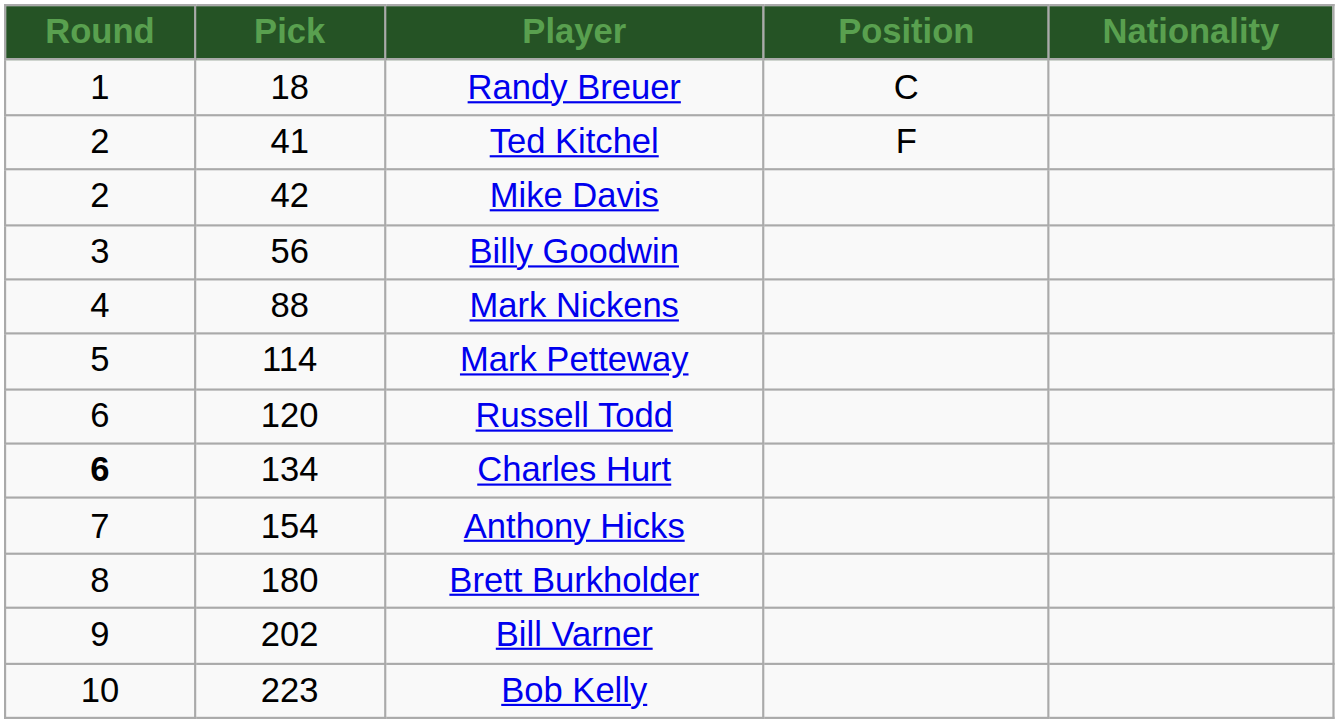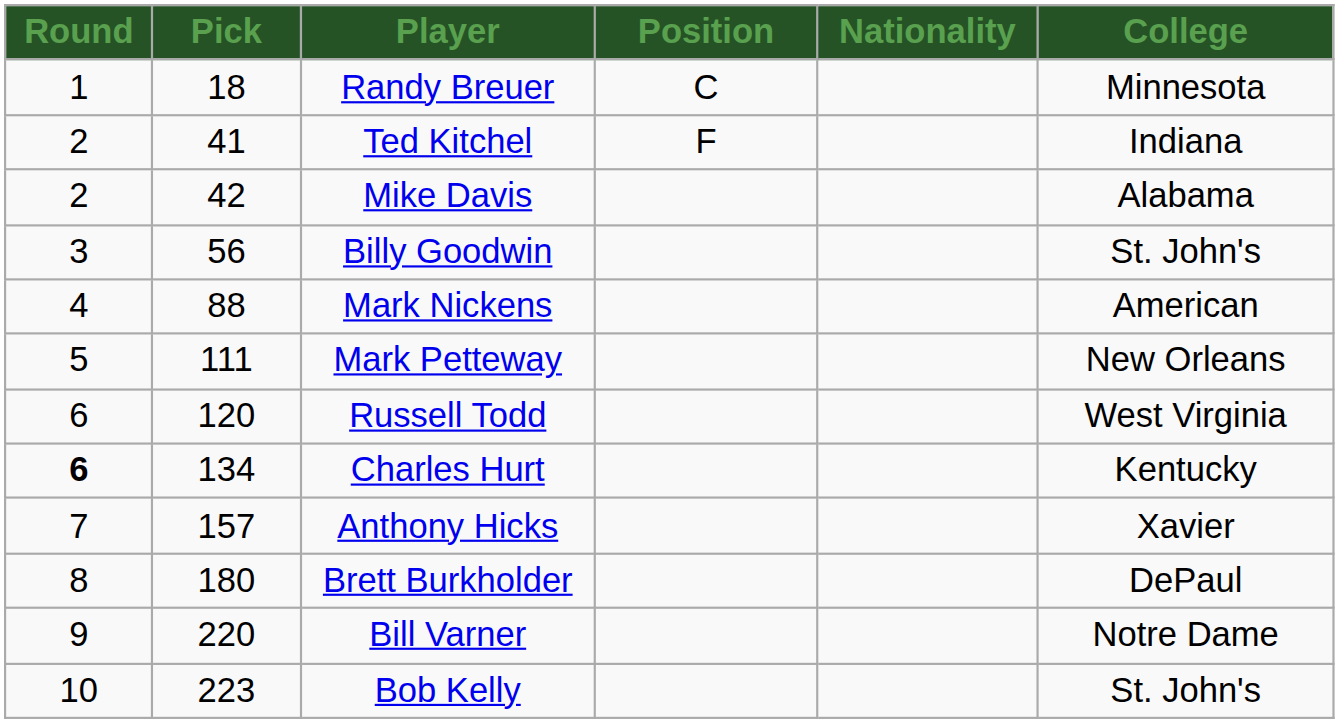+ column: College | Minnesota | Indiana | Alabama | St. John's | American | New Orleans | West Virginia | Kentucky | Xavier | DePaul | Notre Dame | St. John's
Mark Petteway | Pick: 114 -> 111
Anthony Hicks | Pick: 154 -> 157
Bill Varner | Pick: 202 -> 220
